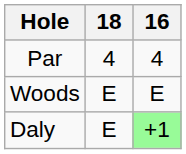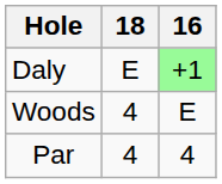rows swapped: Par <-> Daly
Woods | 18: E -> 4
